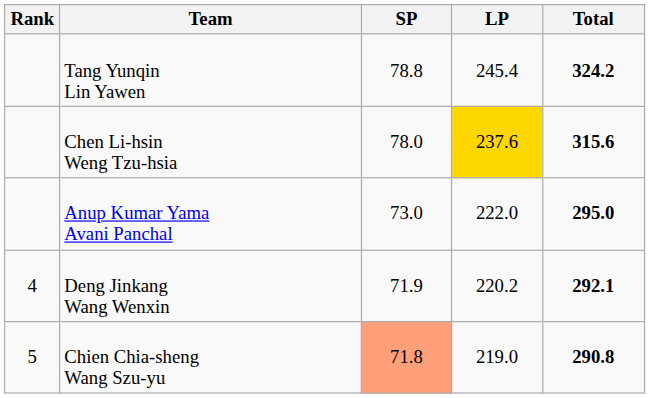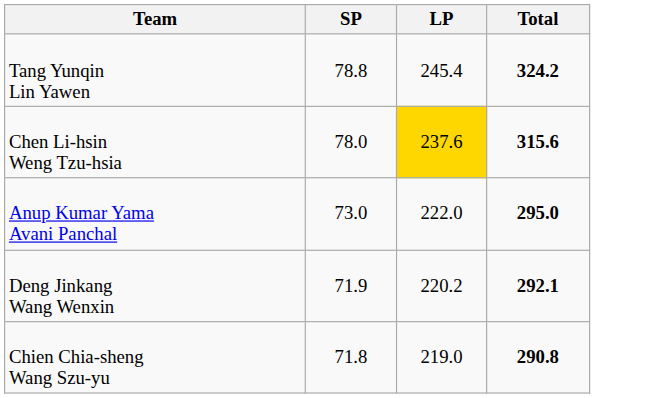- column: Rank | 4 | 5
Chien Chia-sheng Wang Szu-yu | SP: lightsalmon background -> no background
